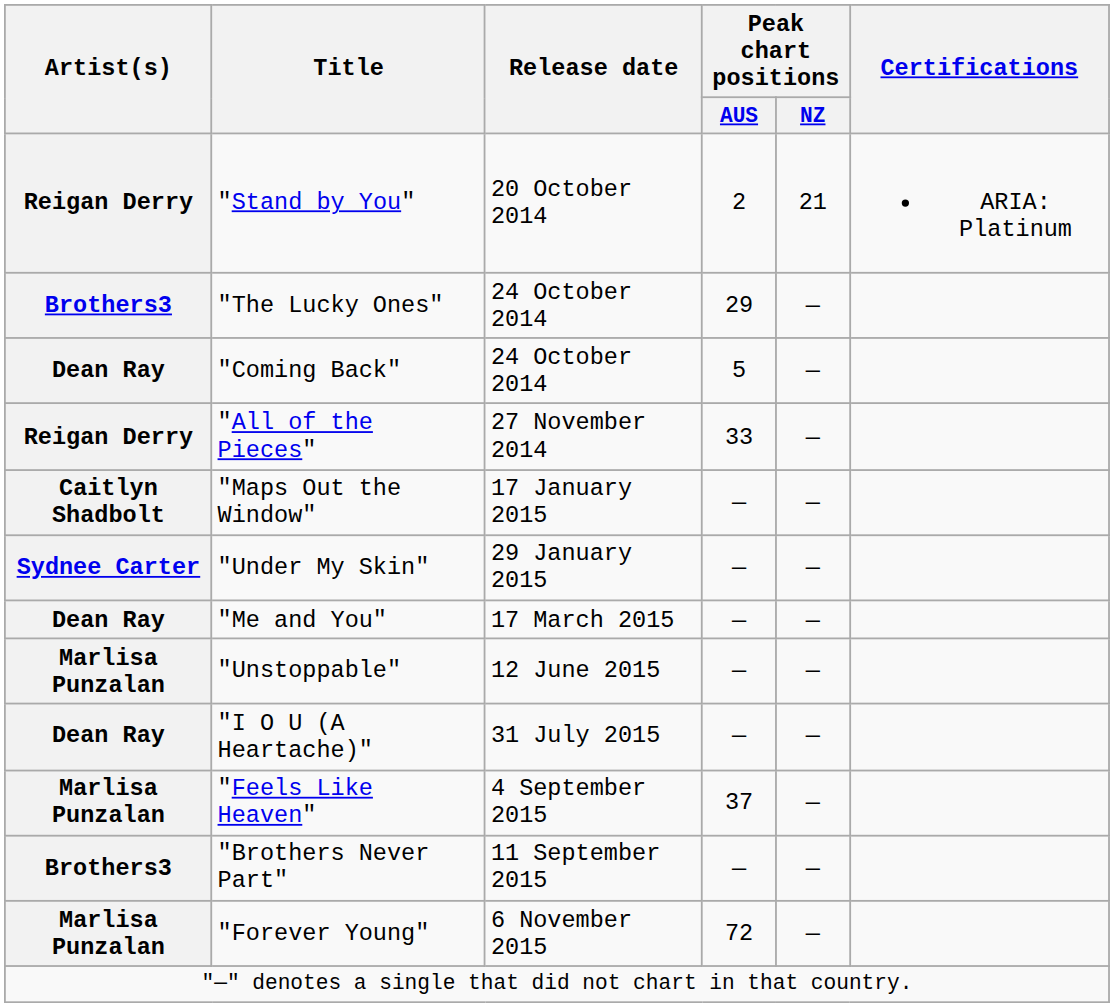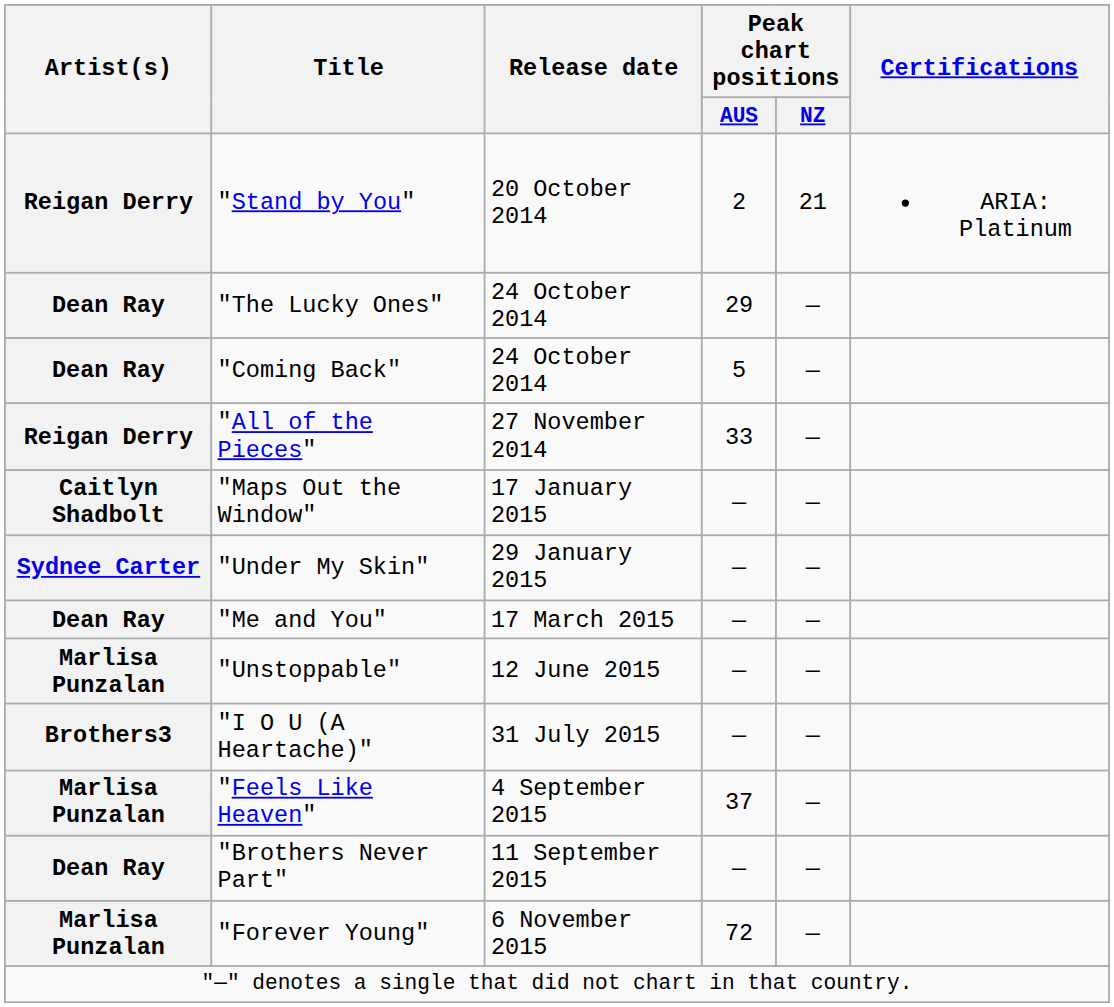"The Lucky Ones" | Artist(s): Brothers3 -> Dean Ray
"I O U (A Heartache)" | Artist(s): Dean Ray -> Brothers3
"Brothers Never Part" | Artist(s): Brothers3 -> Dean Ray
